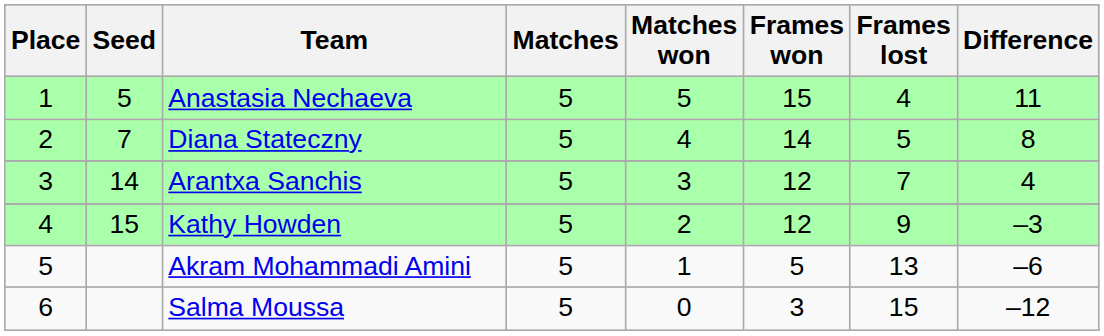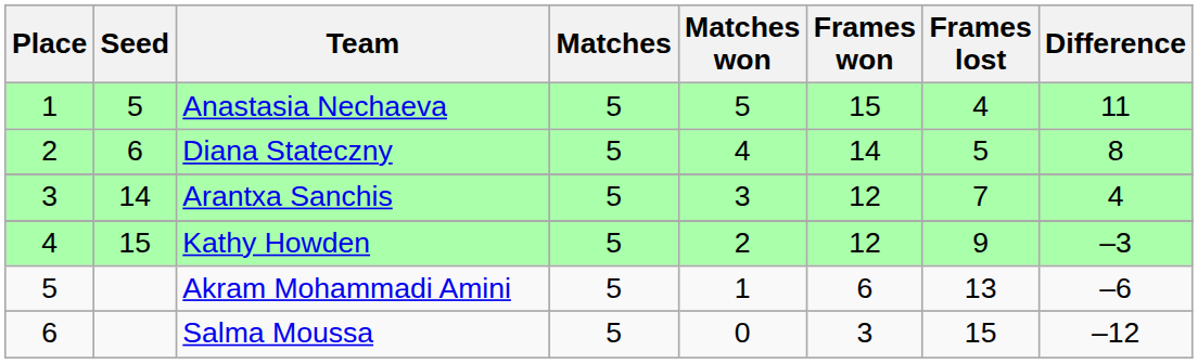Diana Stateczny | Seed: 7 -> 6
Akram Mohammadi Amini | Frames won: 5 -> 6
